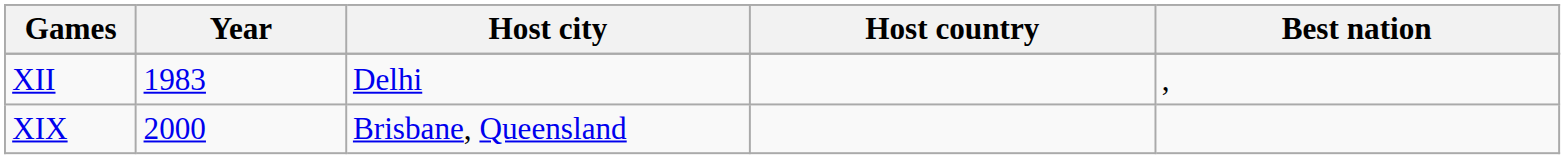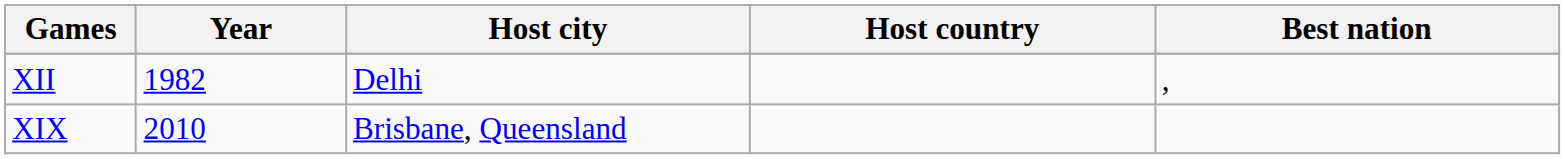XII | Year: 1983 -> 1982
XIX | Year: 2000 -> 2010
